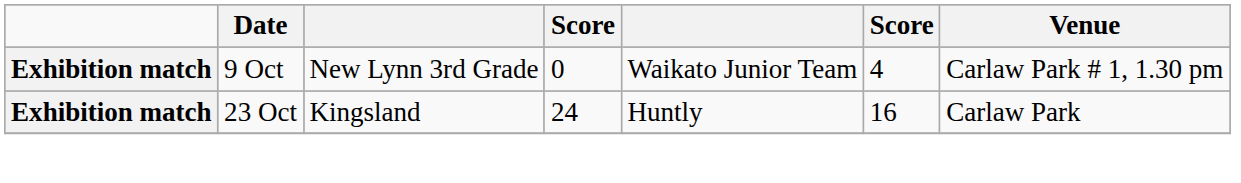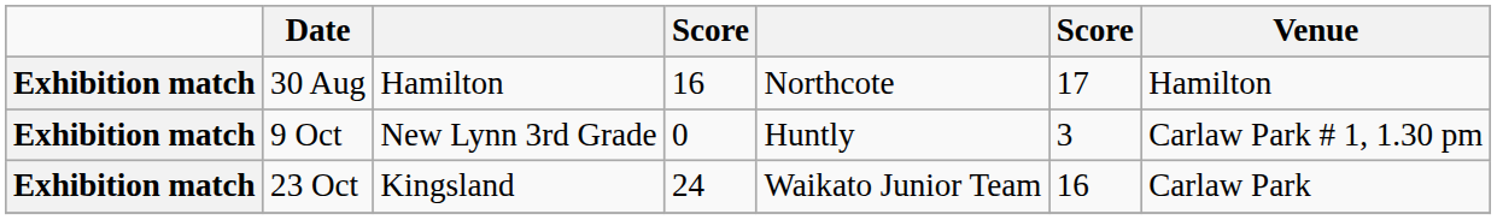+ row: Exhibition match | 30 Aug | Hamilton | 16 | Northcote | 17 | Hamilton
9 Oct | column 5: Waikato Junior Team -> Huntly
9 Oct | column 6: 4 -> 3
23 Oct | column 5: Huntly -> Waikato Junior Team
